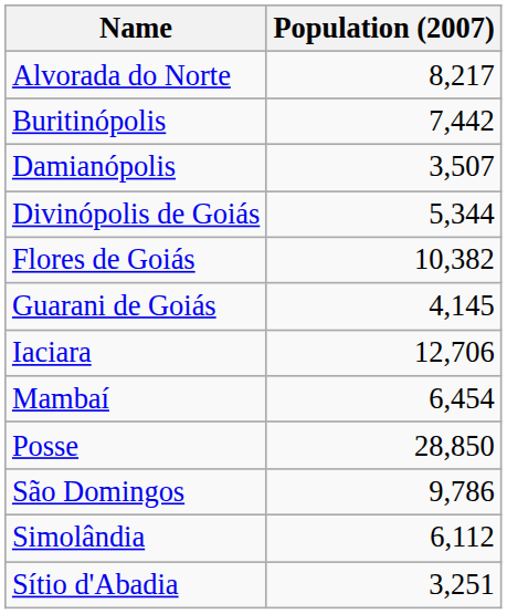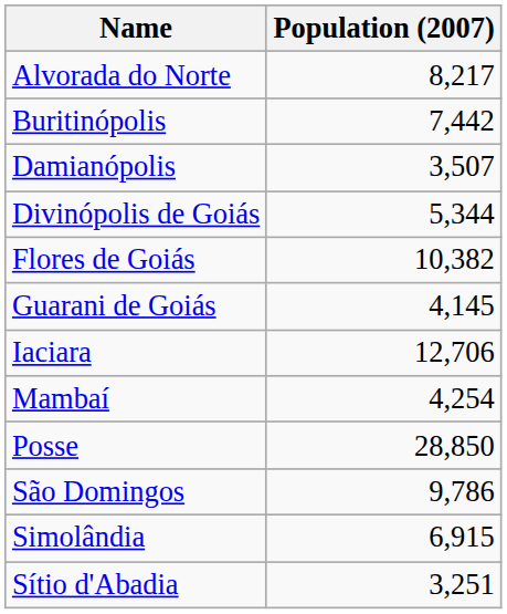Mambaí | Population (2007): 6,454 -> 4,254
Simolândia | Population (2007): 6,112 -> 6,915
